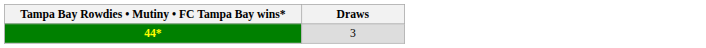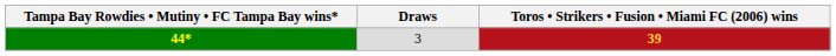+ column: Toros • Strikers • Fusion • Miami FC (2006) wins | 39
